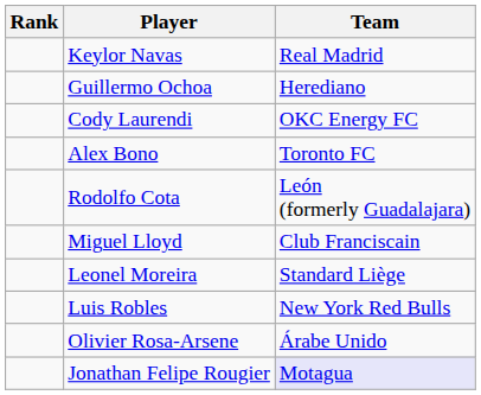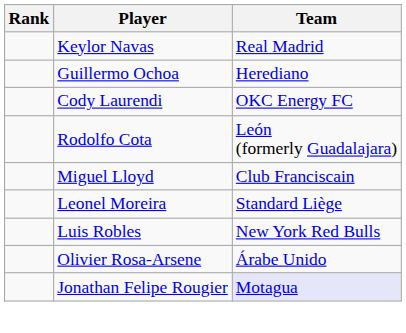- row: Alex Bono | Toronto FC
